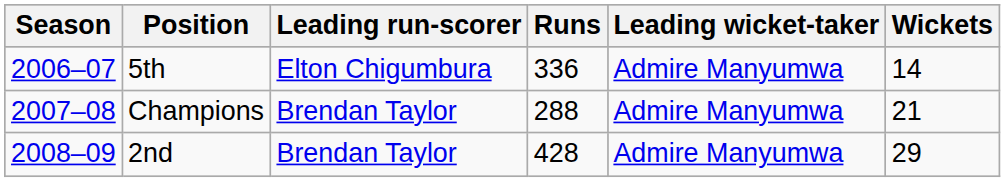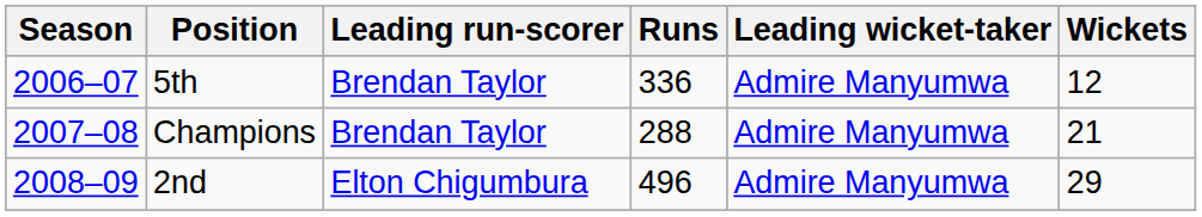5th | Leading run-scorer: Elton Chigumbura -> Brendan Taylor
5th | Wickets: 14 -> 12
2nd | Leading run-scorer: Brendan Taylor -> Elton Chigumbura
2nd | Runs: 428 -> 496
